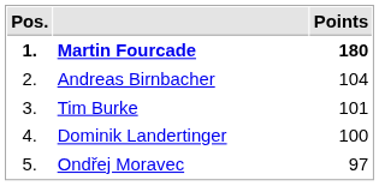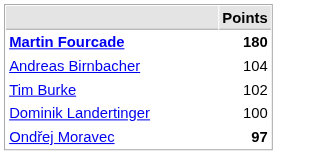- column: Pos. | 1. | 2. | 3. | 4. | 5.
Tim Burke | Points: 101 -> 102
Ondřej Moravec | Points: normal -> bold
